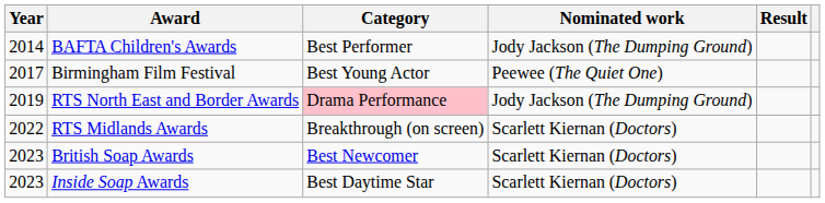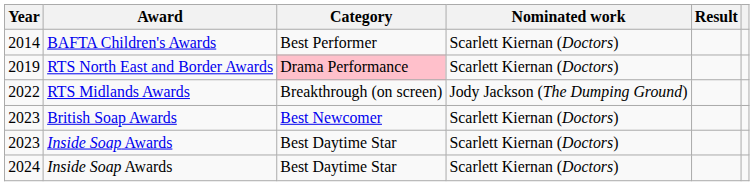2014 | Nominated work: Jody Jackson (The Dumping Ground) -> Scarlett Kiernan (Doctors)
- row: 2017 | Birmingham Film Festival | Best Young Actor | Peewee (The Quiet One)
2019 | Nominated work: Jody Jackson (The Dumping Ground) -> Scarlett Kiernan (Doctors)
2022 | Nominated work: Scarlett Kiernan (Doctors) -> Jody Jackson (The Dumping Ground)
+ row: 2024 | Inside Soap Awards | Best Daytime Star | Scarlett Kiernan (Doctors)
